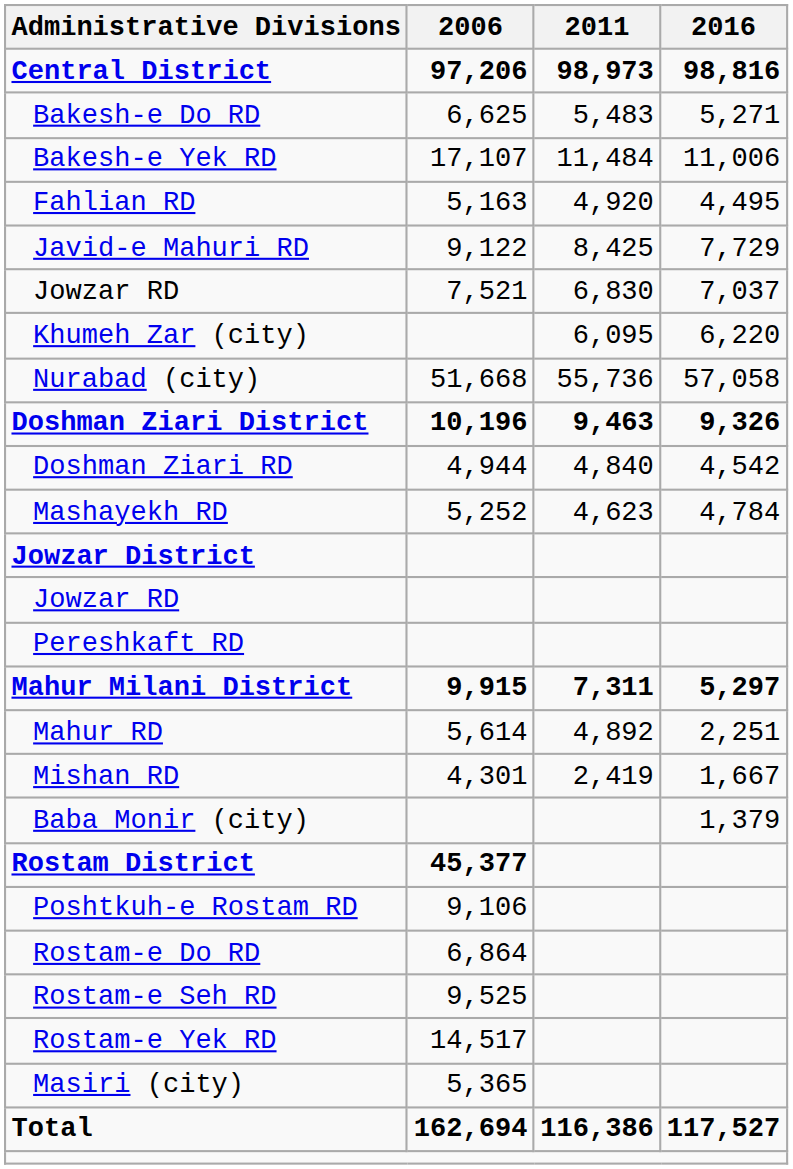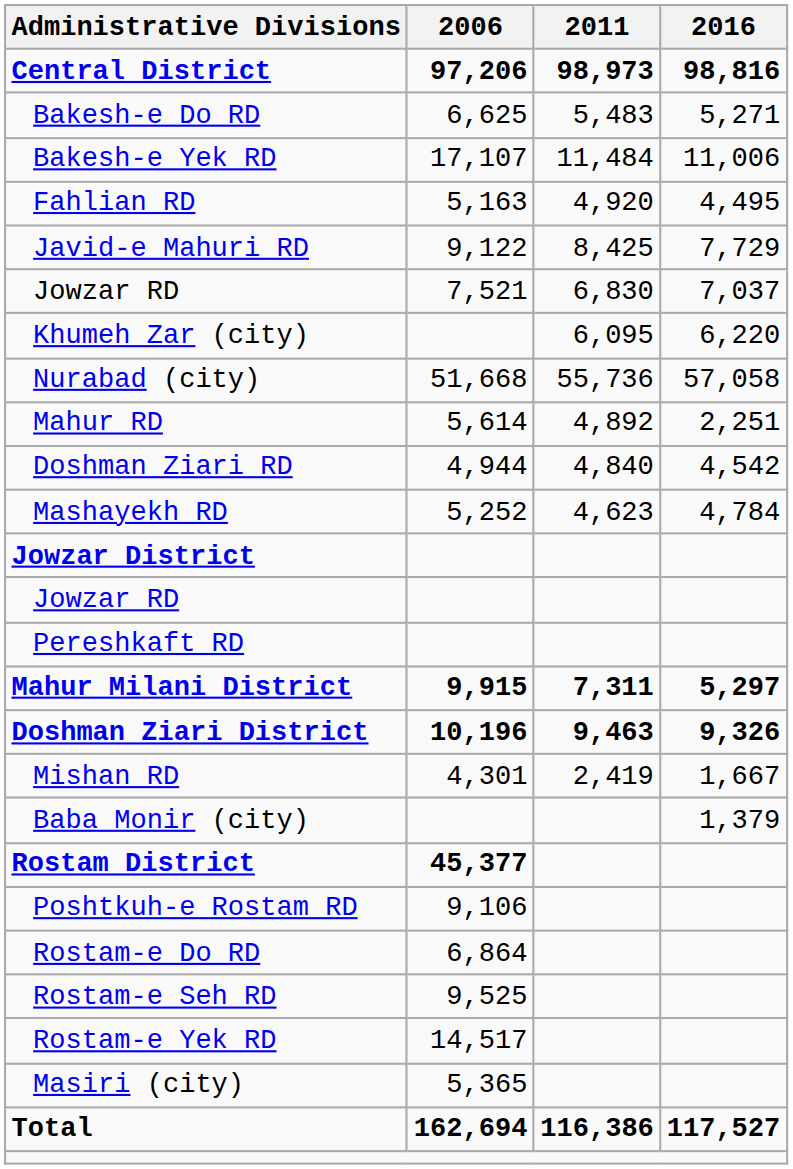rows swapped: Doshman Ziari District <-> Mahur RD
